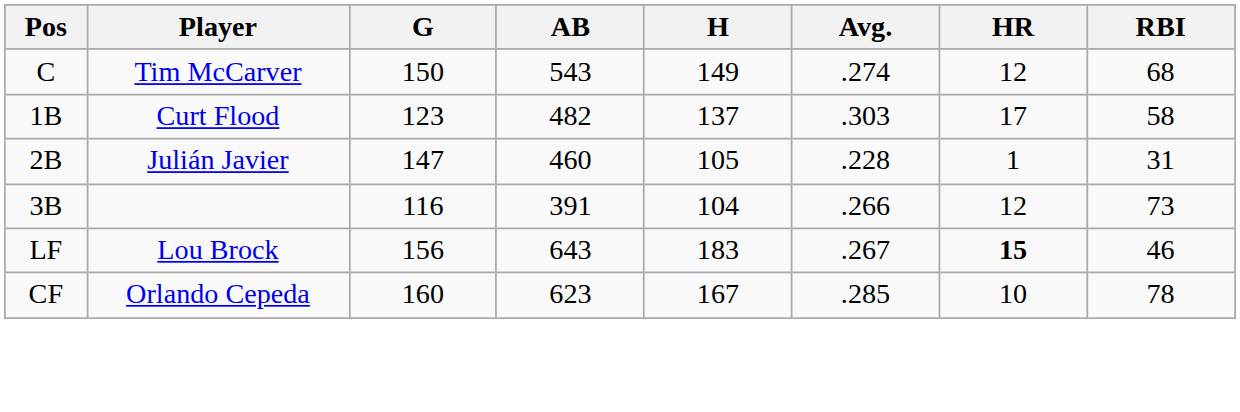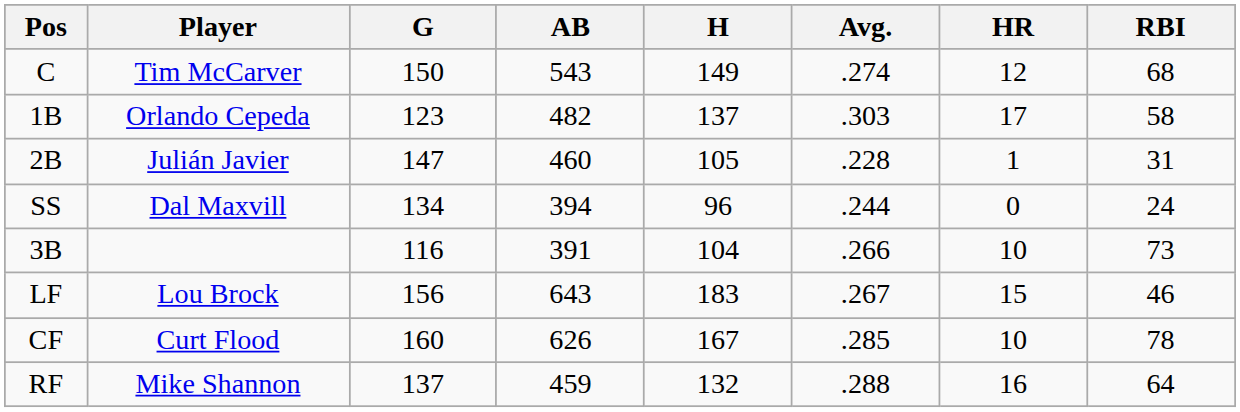1B | Player: Curt Flood -> Orlando Cepeda
+ row: SS | Dal Maxvill | 134 | 394 | 96 | .244 | 0 | 24
3B | HR: 12 -> 10
LF | HR: bold -> normal
CF | Player: Orlando Cepeda -> Curt Flood
CF | AB: 623 -> 626
+ row: RF | Mike Shannon | 137 | 459 | 132 | .288 | 16 | 64
